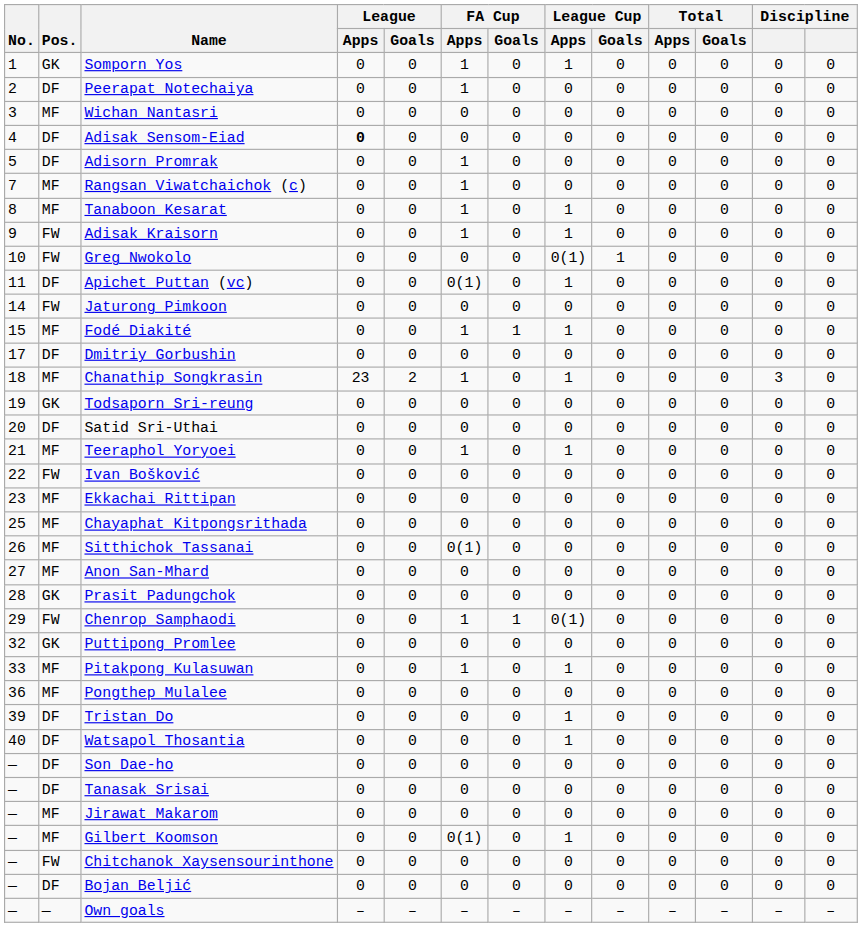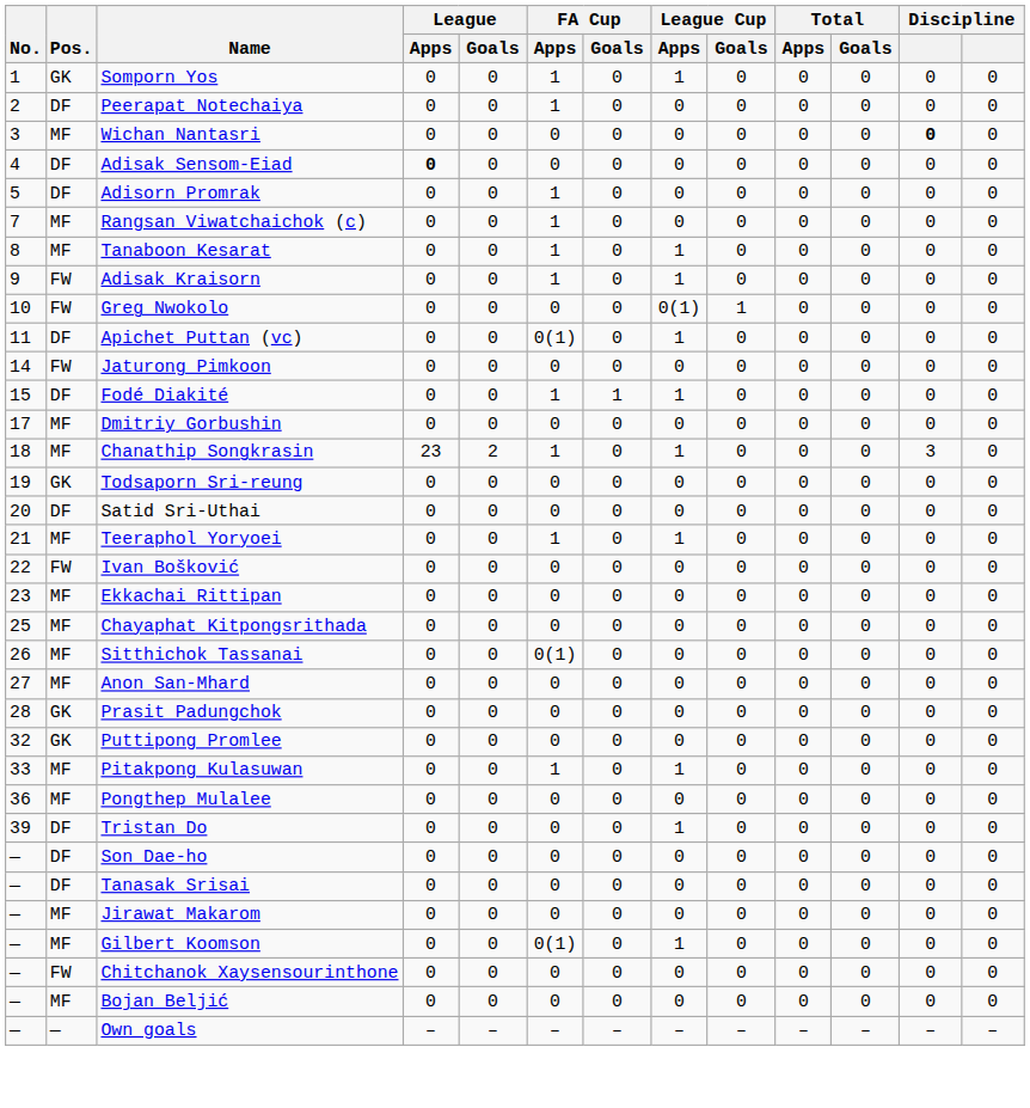Wichan Nantasri | column 12: normal -> bold
Fodé Diakité | Pos.: MF -> DF
Dmitriy Gorbushin | Pos.: DF -> MF
- row: 29 | FW | Chenrop Samphaodi | 0 | 0 | 1 | 1 | 0(1) | 0 | 0 | 0 | 0 | 0
- row: 40 | DF | Watsapol Thosantia | 0 | 0 | 0 | 0 | 1 | 0 | 0 | 0 | 0 | 0
Bojan Beljić | Pos.: DF -> MF
